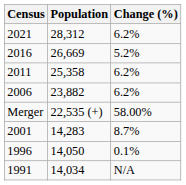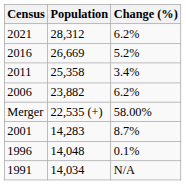2011 | Change (%): 6.2% -> 3.4%
1996 | Population: 14,050 -> 14,048
